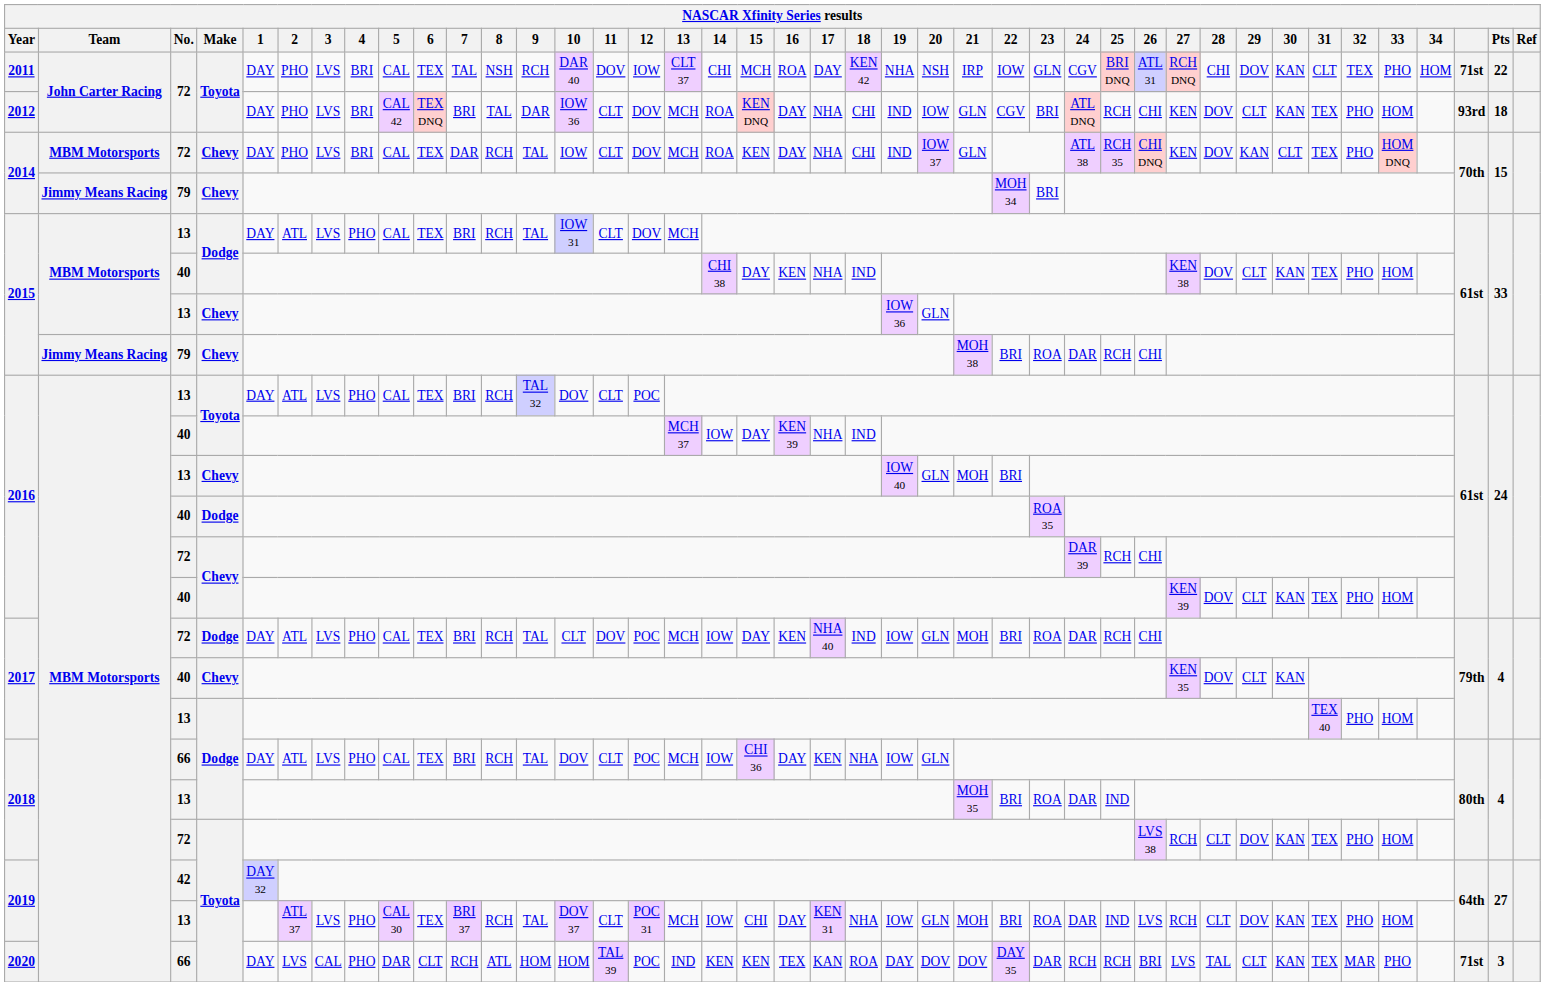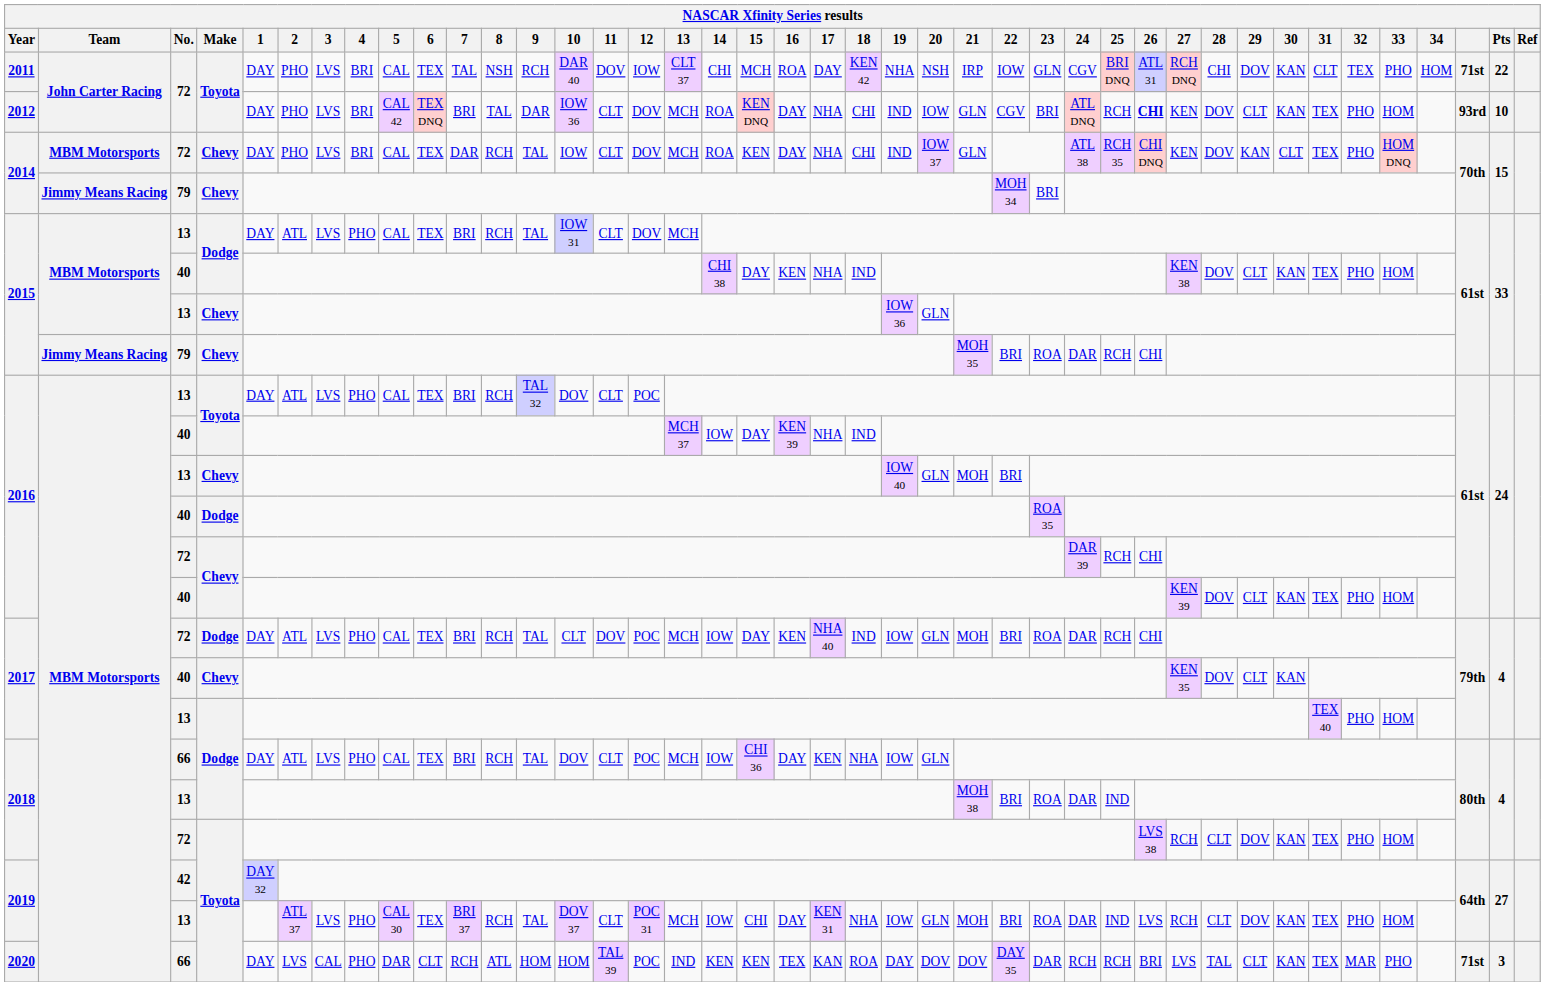2012 | 26: normal -> bold
2012 | Pts: 18 -> 10
2015 / 79 | 21: MOH 38 -> MOH 35
2018 / 13 | 21: MOH 35 -> MOH 38
